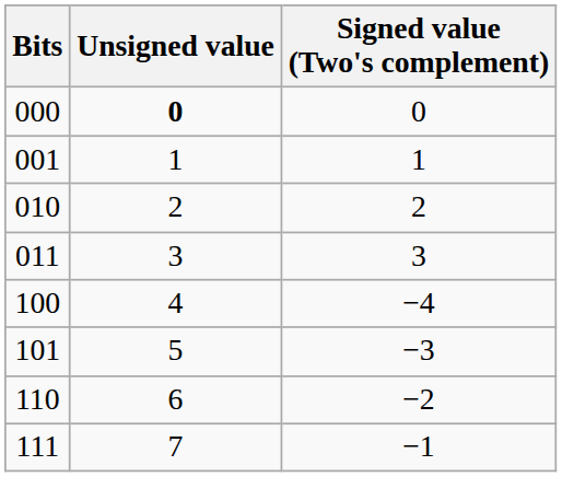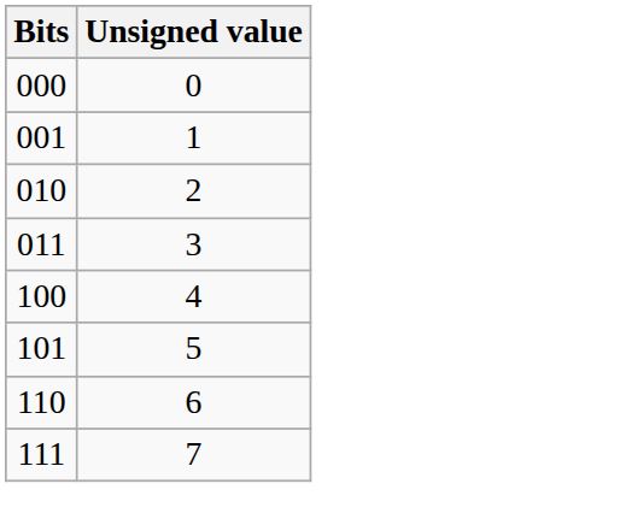- column: Signed value (Two's complement) | 0 | 1 | 2 | 3 | −4 | −3 | −2 | −1
000 | Unsigned value: bold -> normal
